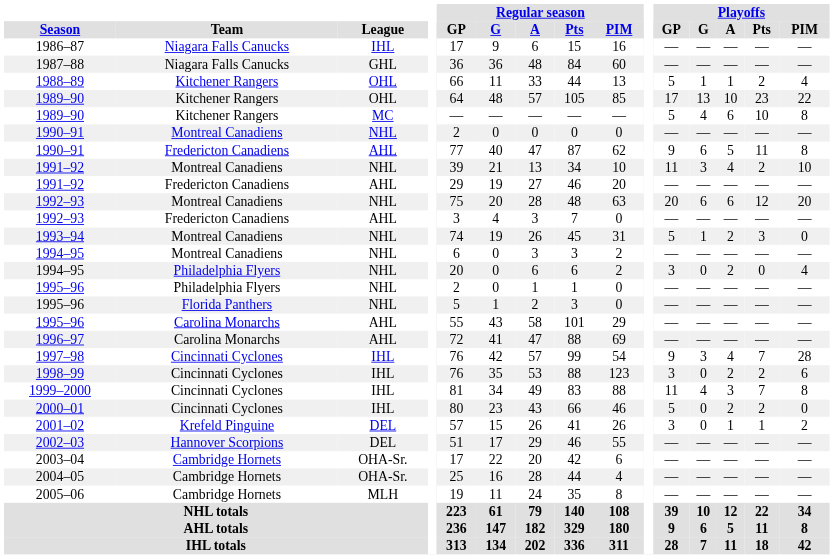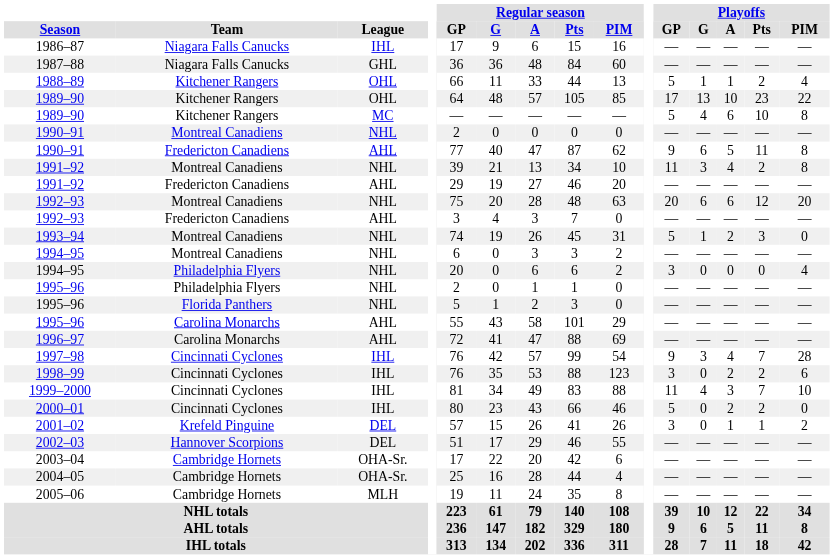1991–92 / Montreal Canadiens | Playoffs / PIM: 10 -> 8
1994–95 / Philadelphia Flyers | Playoffs / A: 2 -> 0
1999–2000 | Playoffs / PIM: 8 -> 10
